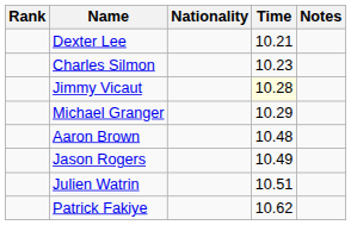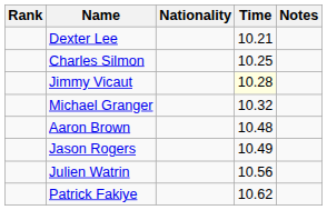Charles Silmon | Time: 10.23 -> 10.25
Michael Granger | Time: 10.29 -> 10.32
Julien Watrin | Time: 10.51 -> 10.56
